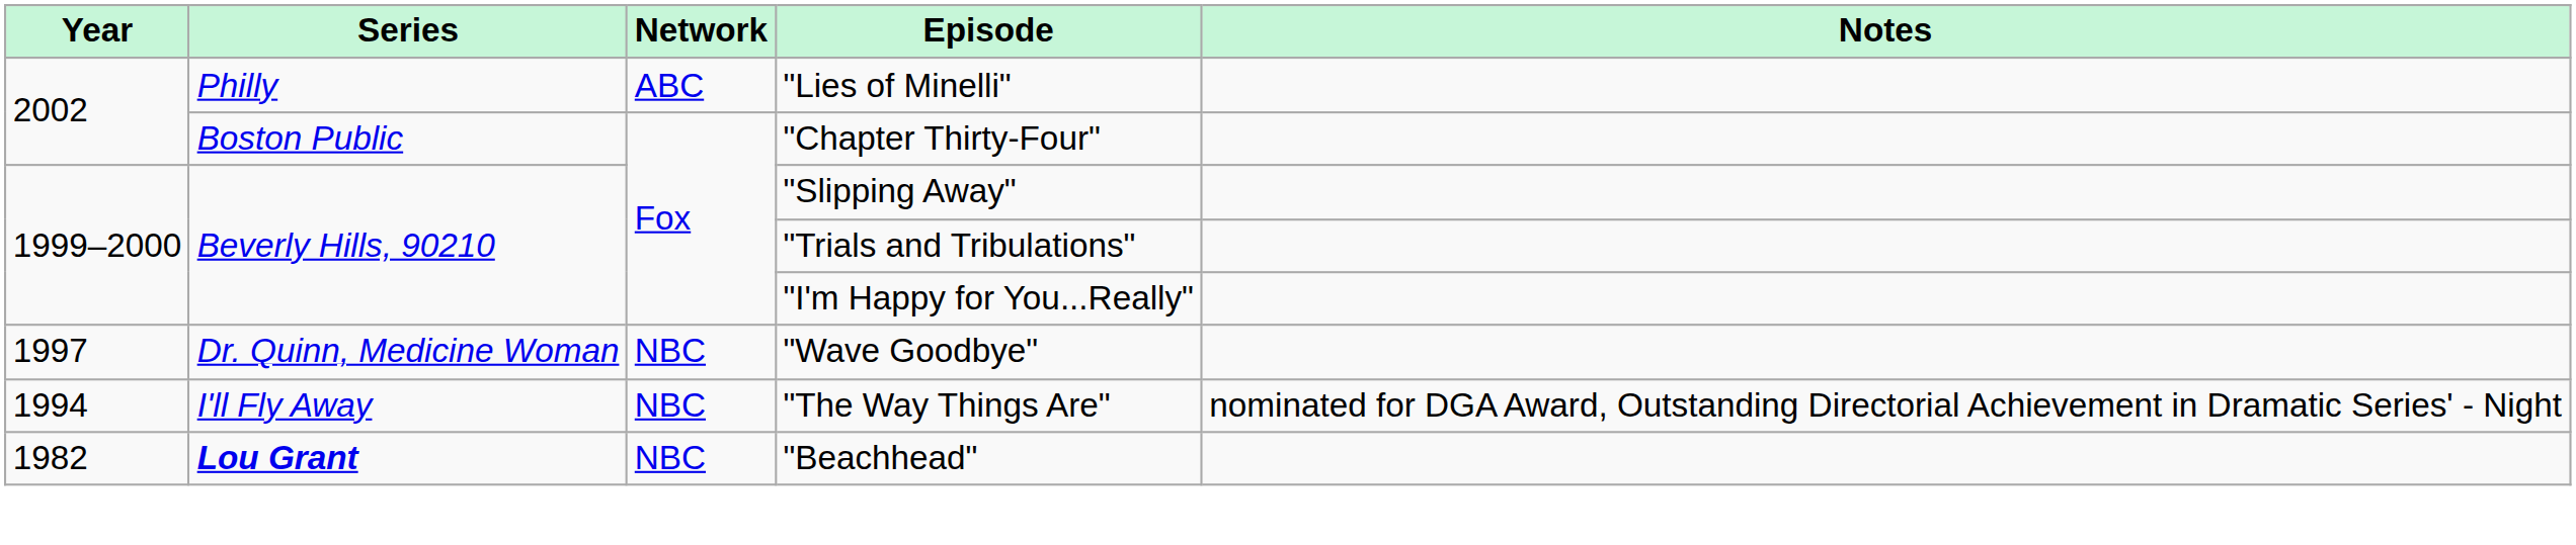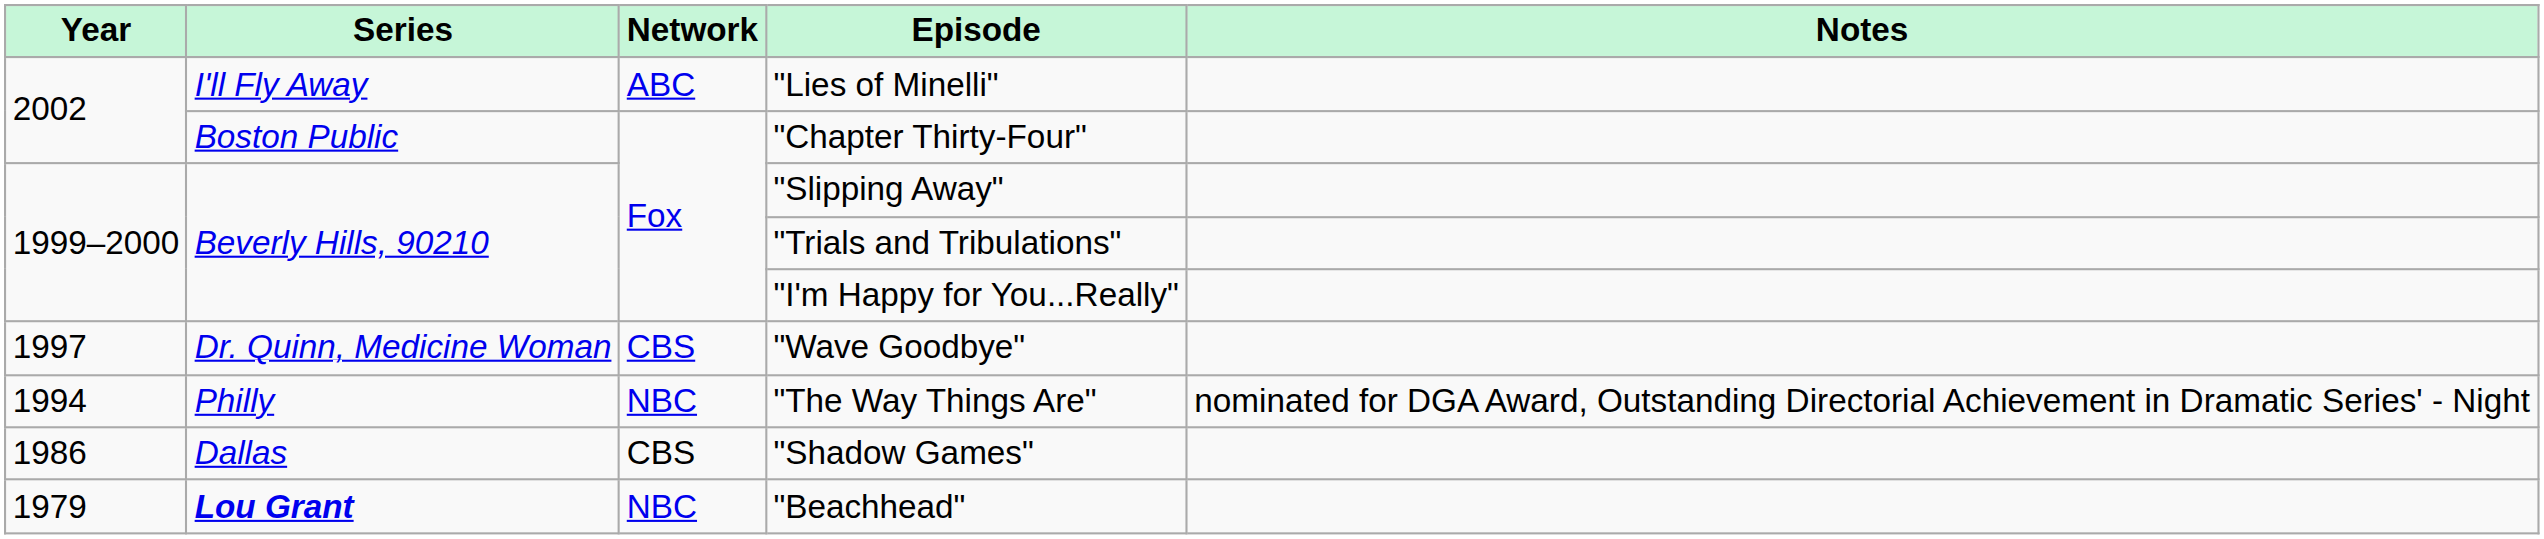"Lies of Minelli" | Series: Philly -> I'll Fly Away
"Wave Goodbye" | Network: NBC -> CBS
"The Way Things Are" | Series: I'll Fly Away -> Philly
+ row: 1986 | Dallas | CBS | "Shadow Games"
"Beachhead" | Year: 1982 -> 1979
